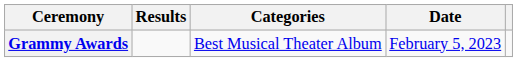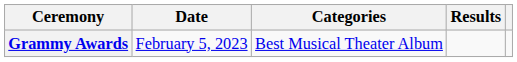columns swapped: Date <-> Results
